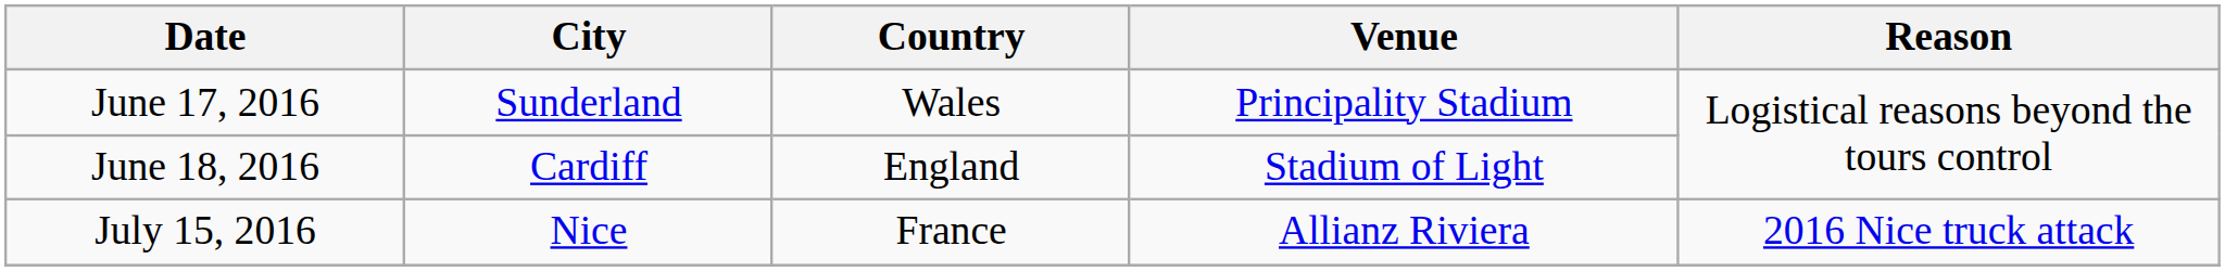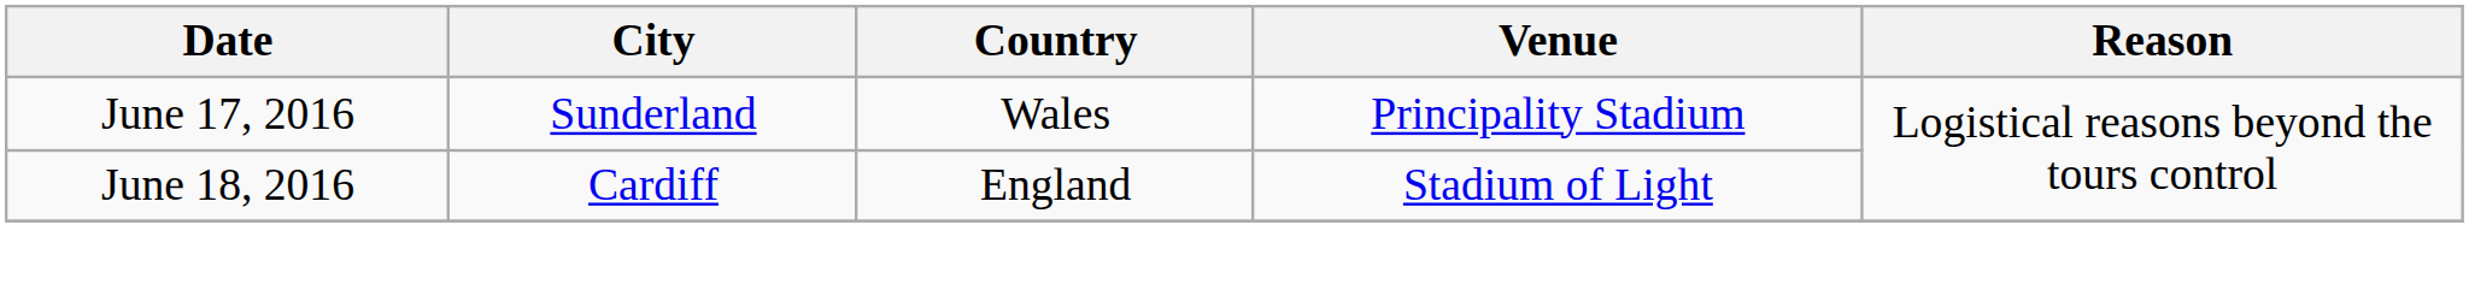- row: July 15, 2016 | Nice | France | Allianz Riviera | 2016 Nice truck attack
